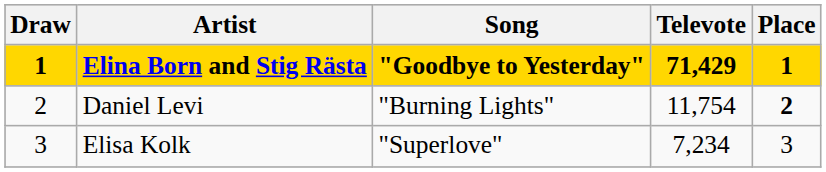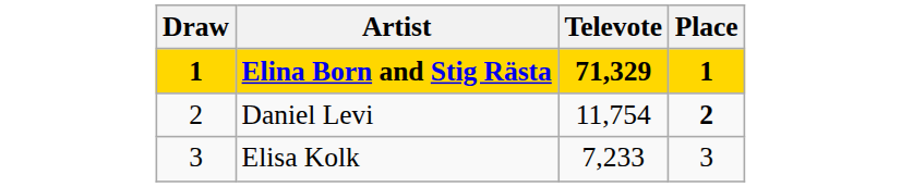- column: Song | "Goodbye to Yesterday" | "Burning Lights" | "Superlove"
Elina Born and Stig Rästa | Televote: 71,429 -> 71,329
Elisa Kolk | Televote: 7,234 -> 7,233
